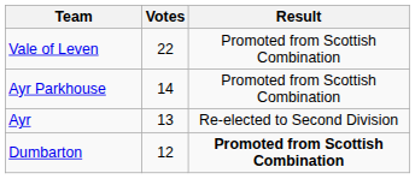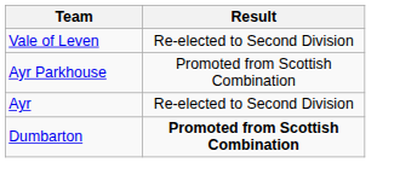- column: Votes | 22 | 14 | 13 | 12
Vale of Leven | Result: Promoted from Scottish Combination -> Re-elected to Second Division
